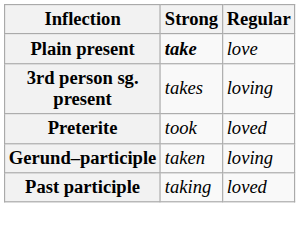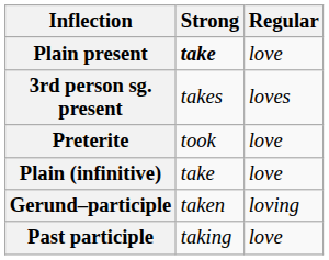3rd person sg. present | Regular: loving -> loves
Preterite | Regular: loved -> love
+ row: Plain (infinitive) | take | love
Past participle | Regular: loved -> love
